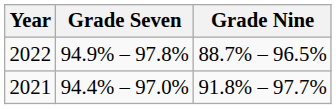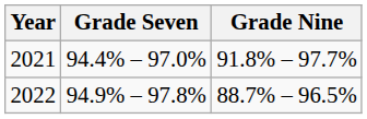rows swapped: 2021 <-> 2022
